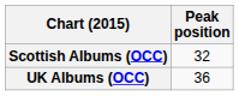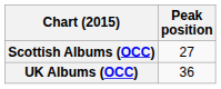Scottish Albums (OCC) | Peak position: 32 -> 27
